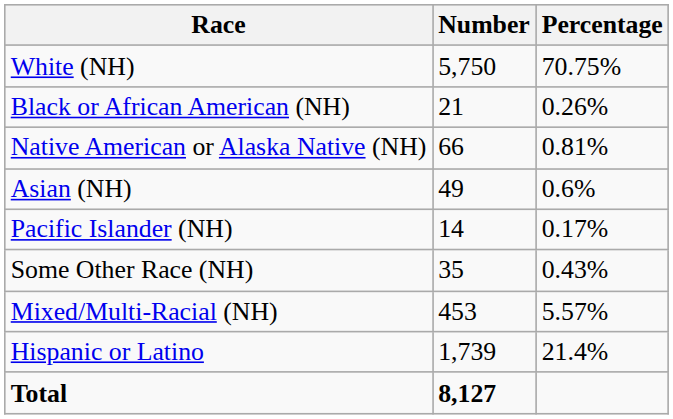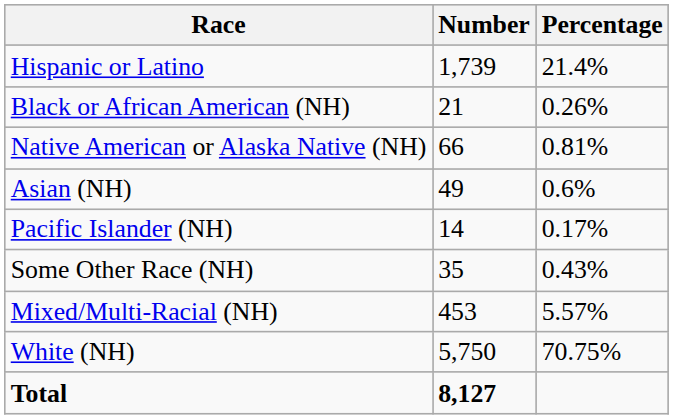rows swapped: White (NH) <-> Hispanic or Latino
